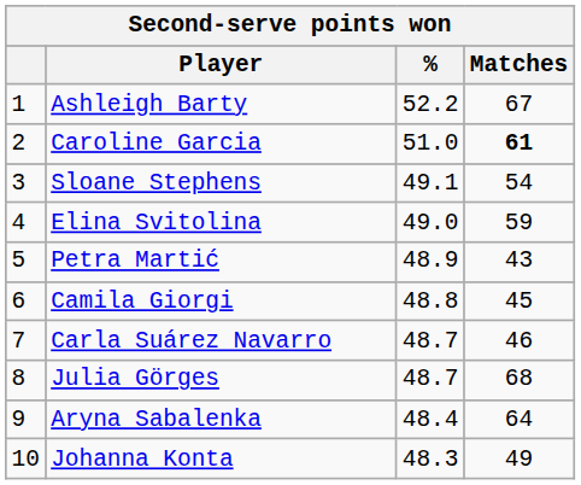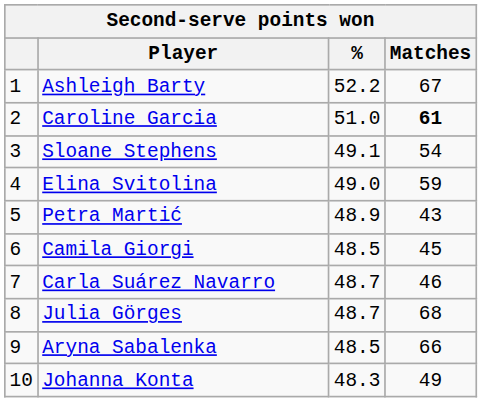Camila Giorgi | %: 48.8 -> 48.5
Aryna Sabalenka | %: 48.4 -> 48.5
Aryna Sabalenka | Matches: 64 -> 66
